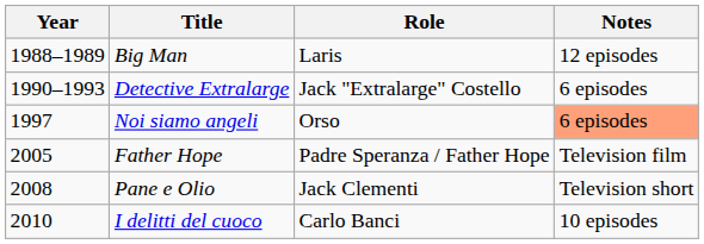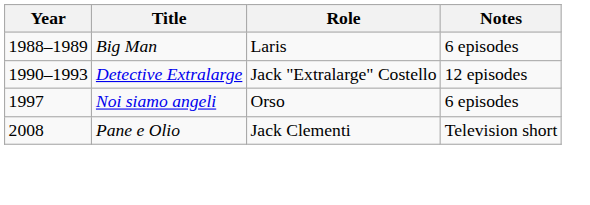Big Man | Notes: 12 episodes -> 6 episodes
Detective Extralarge | Notes: 6 episodes -> 12 episodes
Noi siamo angeli | Notes: lightsalmon background -> no background
- row: 2005 | Father Hope | Padre Speranza / Father Hope | Television film
- row: 2010 | I delitti del cuoco | Carlo Banci | 10 episodes
